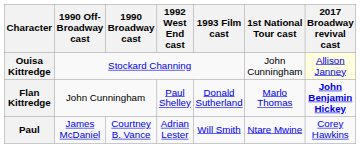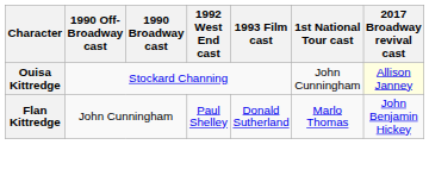Flan Kittredge | 2017 Broadway revival cast: bold -> normal
- row: Paul | James McDaniel | Courtney B. Vance | Adrian Lester | Will Smith | Ntare Mwine | Corey Hawkins
